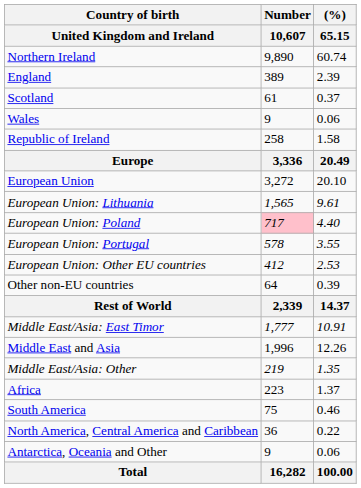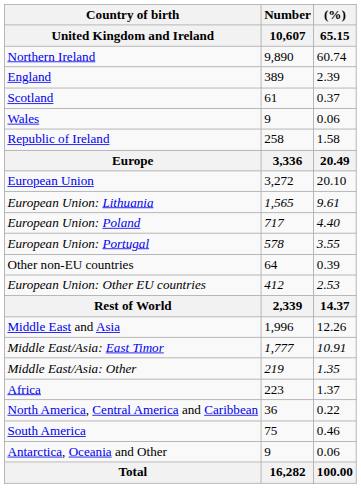European Union: Poland | Number / 10,607: pink background -> no background
rows swapped: European Union: Other EU countries <-> Other non-EU countries
rows swapped: Middle East and Asia <-> Middle East/Asia: East Timor
rows swapped: South America <-> North America, Central America and Caribbean
